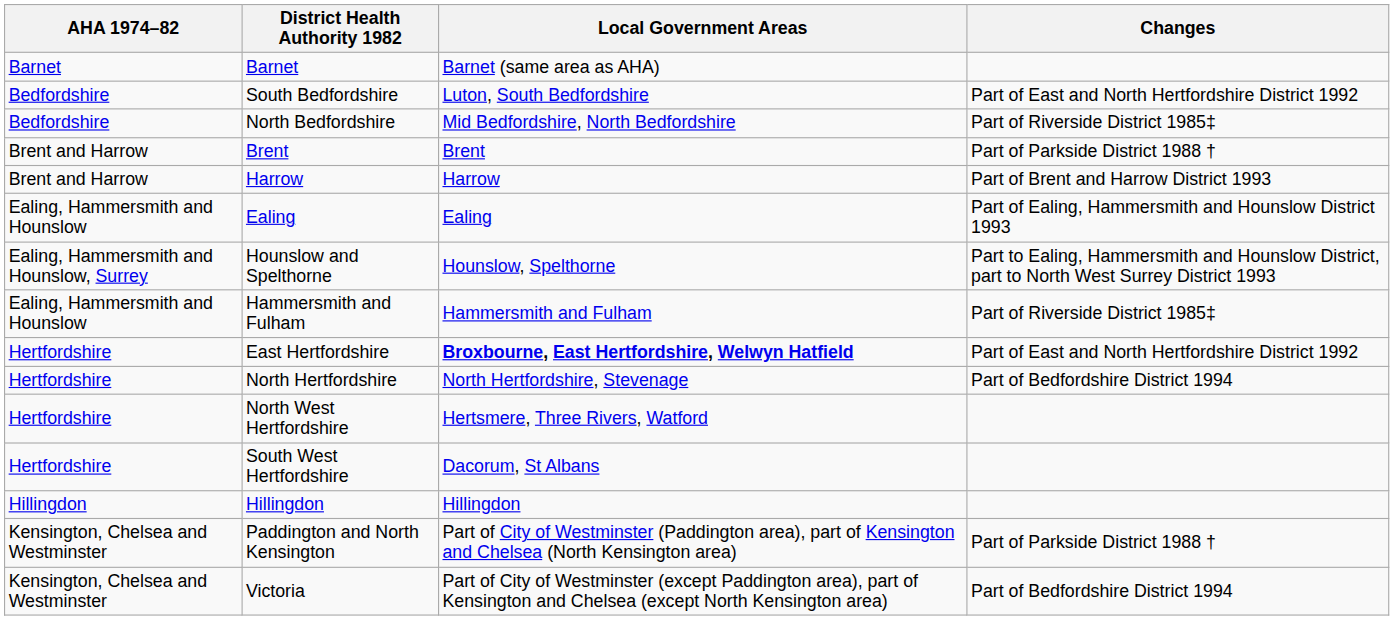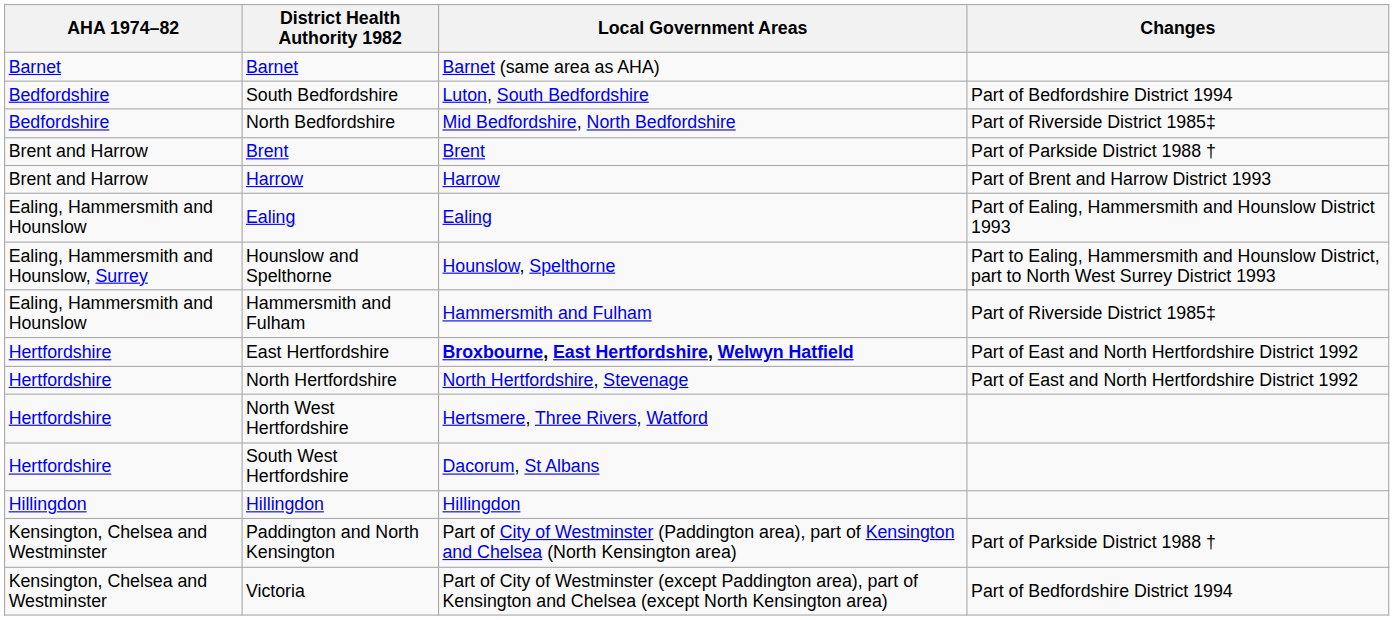South Bedfordshire | Changes: Part of East and North Hertfordshire District 1992 -> Part of Bedfordshire District 1994
North Hertfordshire | Changes: Part of Bedfordshire District 1994 -> Part of East and North Hertfordshire District 1992
